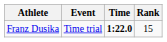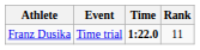Franz Dusika | Rank: 15 -> 11
